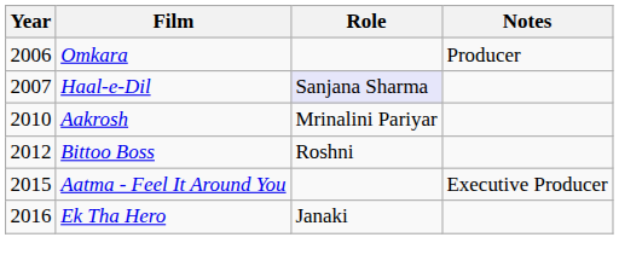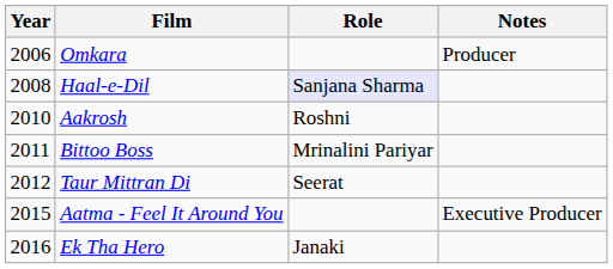Haal-e-Dil | Year: 2007 -> 2008
Aakrosh | Role: Mrinalini Pariyar -> Roshni
Bittoo Boss | Year: 2012 -> 2011
Bittoo Boss | Role: Roshni -> Mrinalini Pariyar
+ row: 2012 | Taur Mittran Di | Seerat
